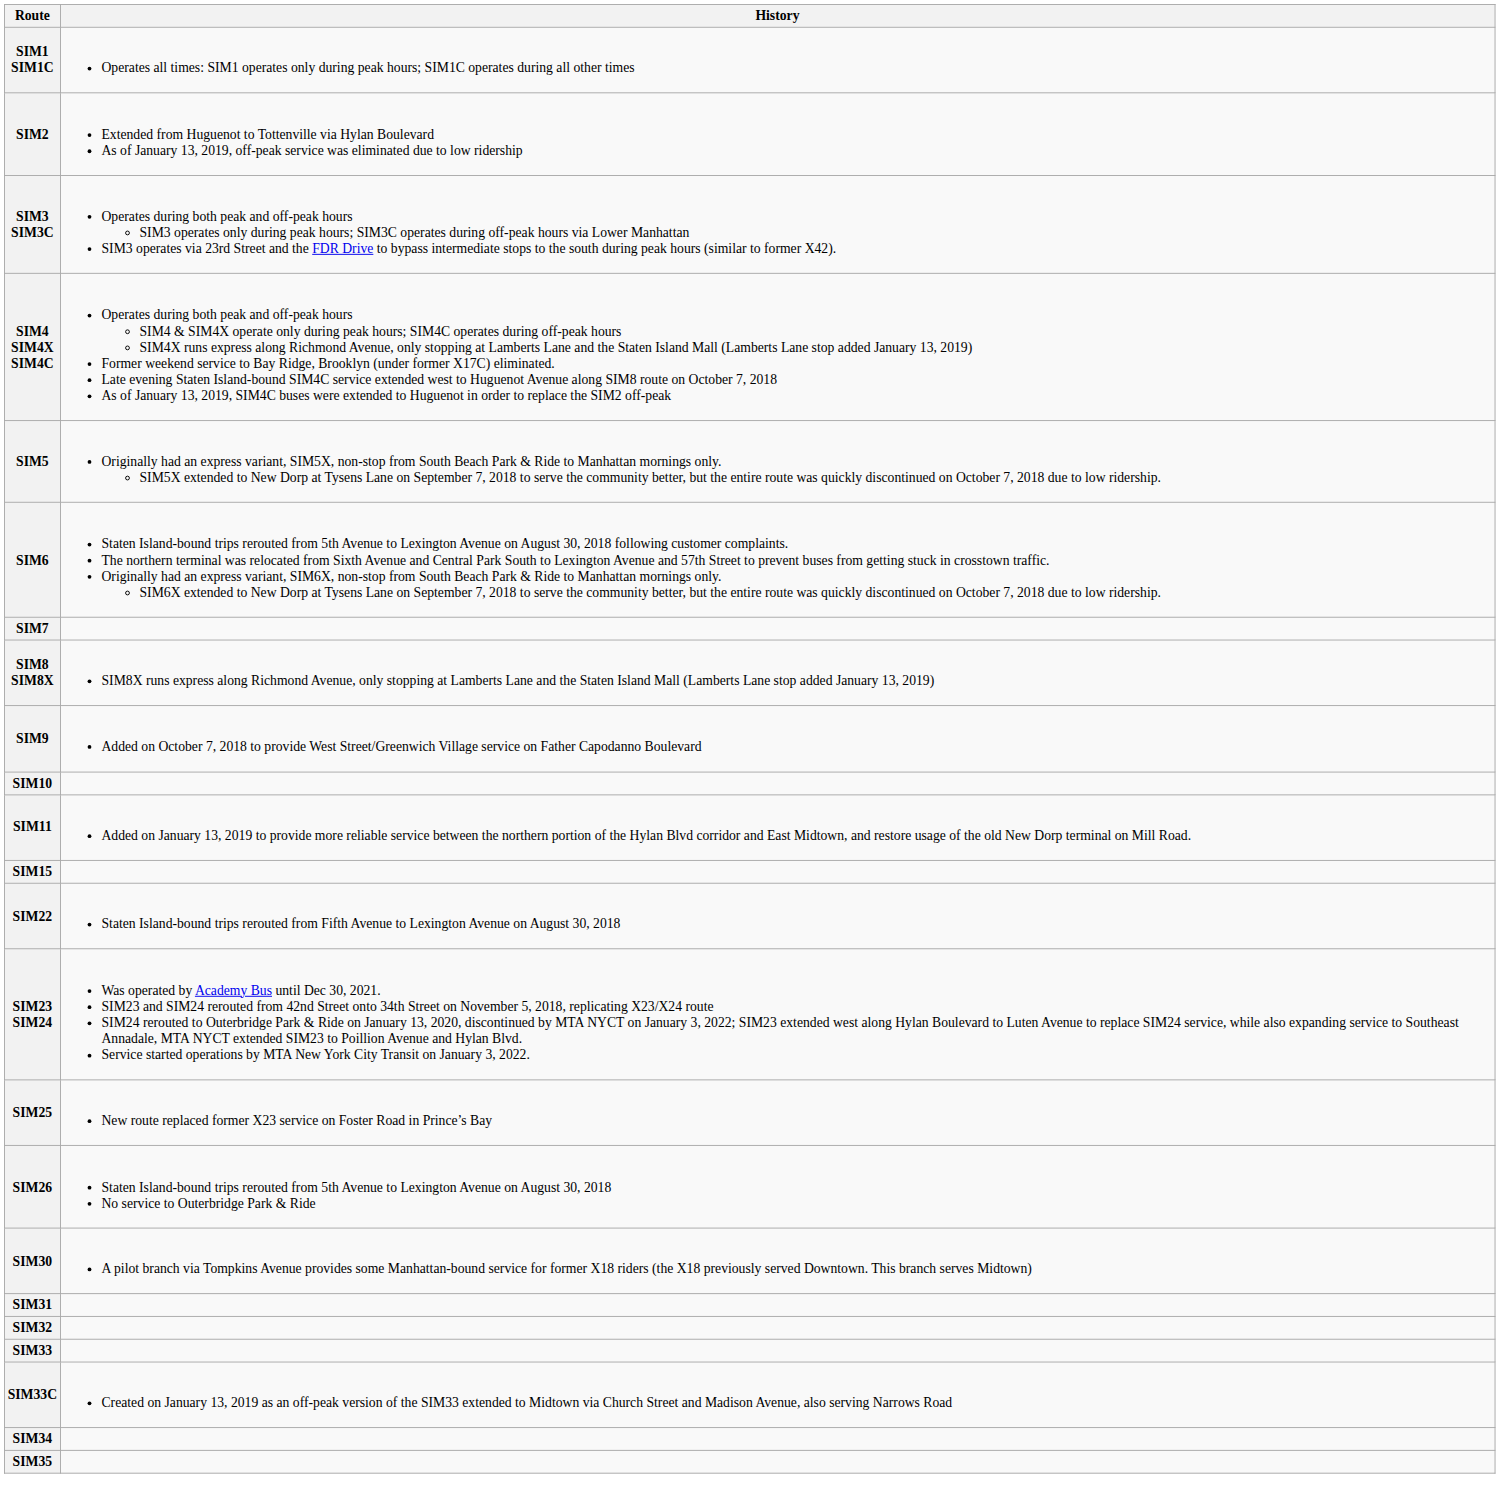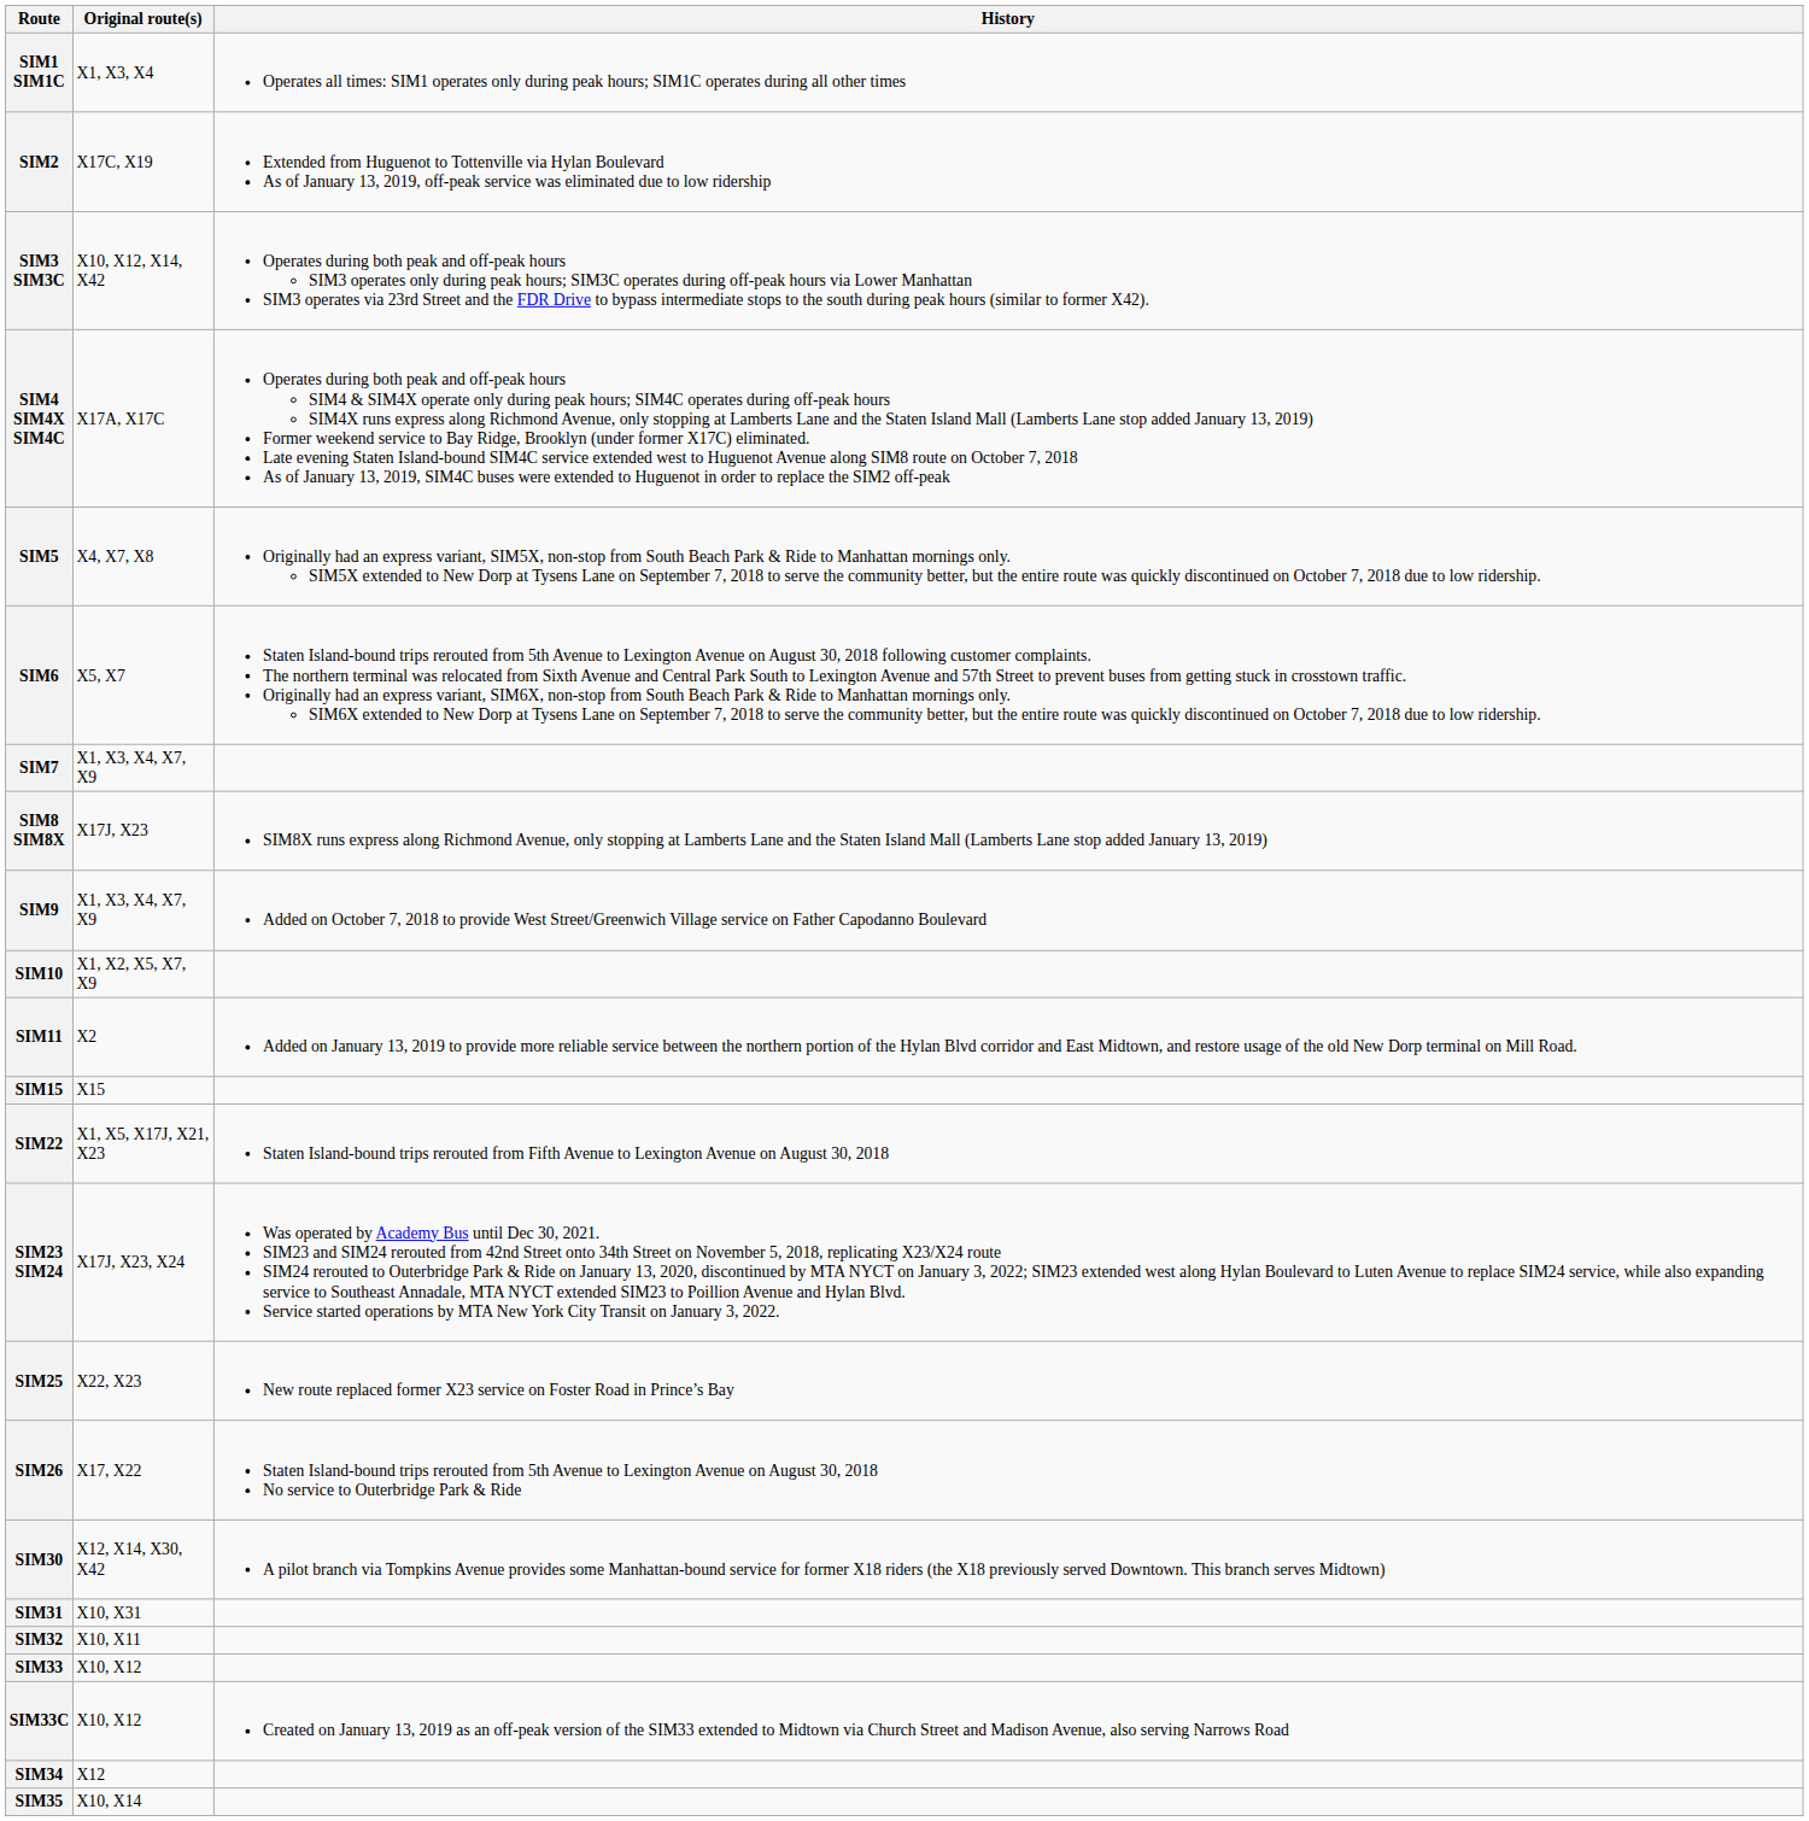+ column: Original route(s) | X1, X3, X4 | X17C, X19 | X10, X12, X14, X42 | X17A, X17C | X4, X7, X8 | X5, X7 | X1, X3, X4, X7, X9 | X17J, X23 | X1, X3, X4, X7, X9 | X1, X2, X5, X7, X9 | X2 | X15 | X1, X5, X17J, X21, X23 | X17J, X23, X24 | X22, X23 | X17, X22 | X12, X14, X30, X42 | X10, X31 | X10, X11 | X10, X12 | X10, X12 | X12 | X10, X14
